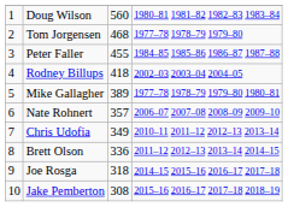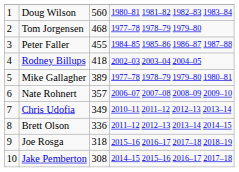Joe Rosga | column 4: 2014–15 2015–16 2016–17 2017–18 -> 2015–16 2016–17 2017–18 2018–19
Jake Pemberton | column 4: 2015–16 2016–17 2017–18 2018–19 -> 2014–15 2015–16 2016–17 2017–18
